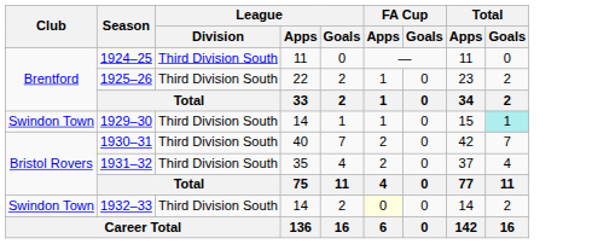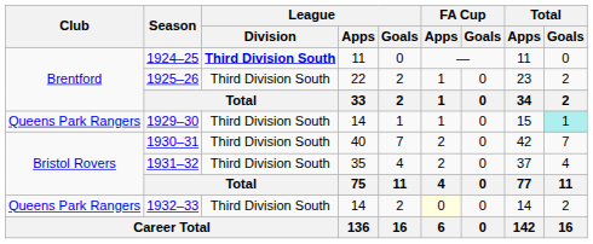1924–25 | League / Division: normal -> bold
1929–30 | Club: Swindon Town -> Queens Park Rangers
1932–33 | Club: Swindon Town -> Queens Park Rangers
